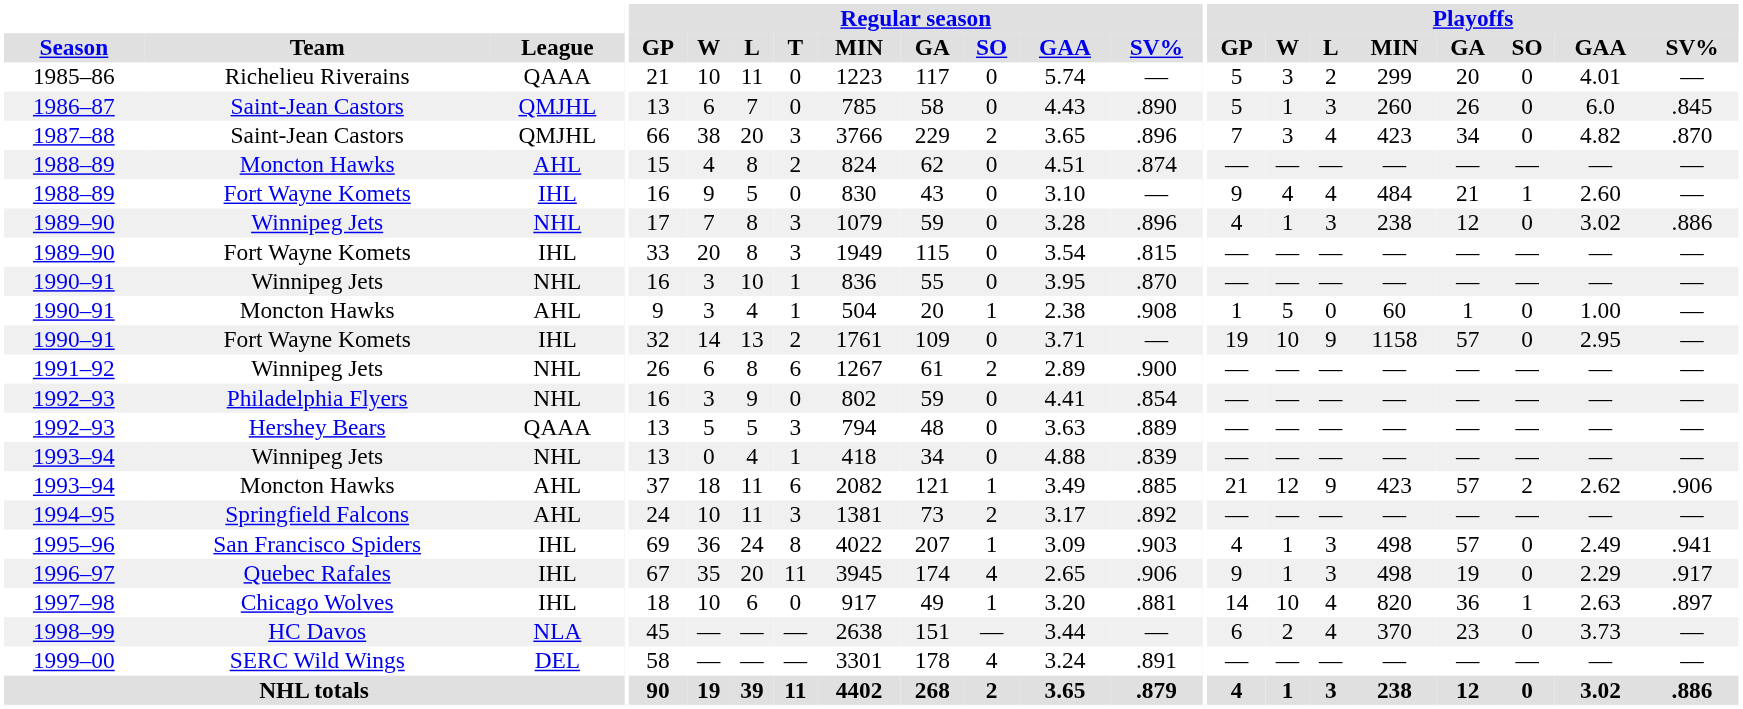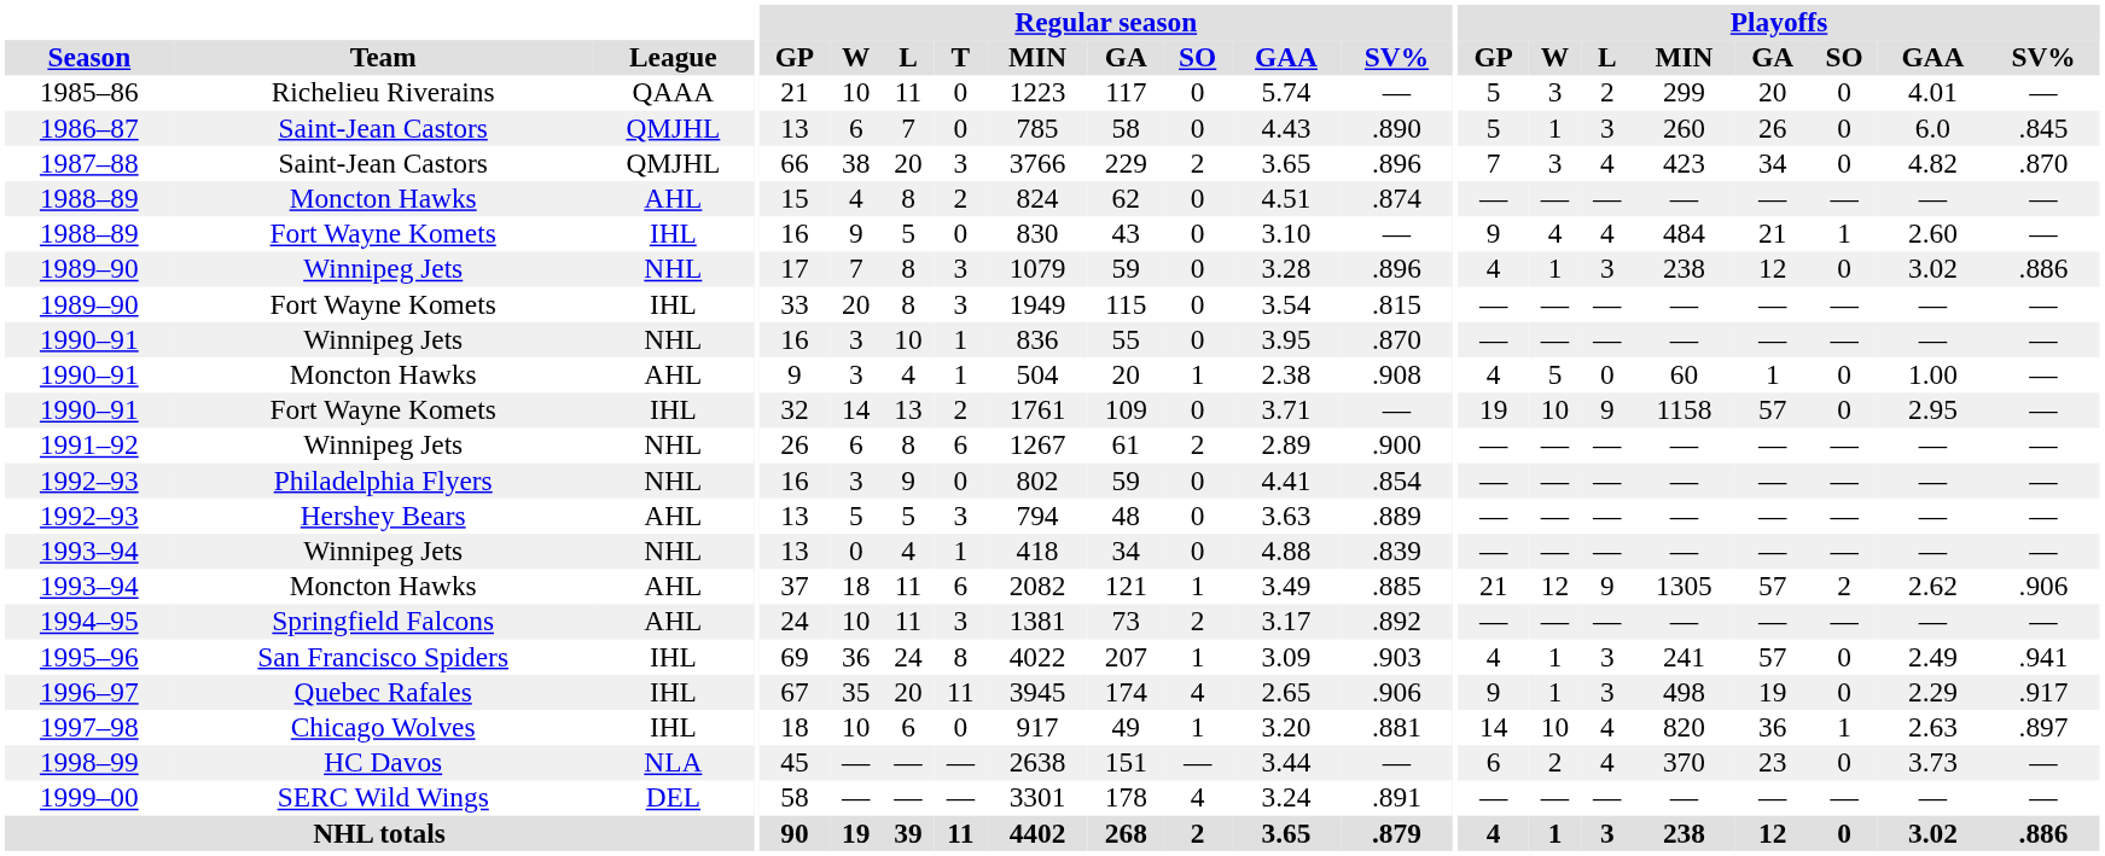1990–91 / Moncton Hawks | Playoffs / GP: 1 -> 4
1992–93 / Hershey Bears | League: QAAA -> AHL
1993–94 / Moncton Hawks | Playoffs / MIN: 423 -> 1305
1995–96 | Playoffs / MIN: 498 -> 241
